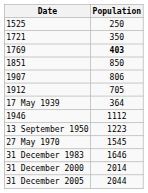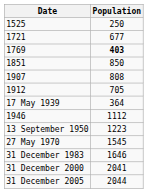1721 | Population: 350 -> 677
1907 | Population: 806 -> 808
31 December 2000 | Population: 2014 -> 2041
